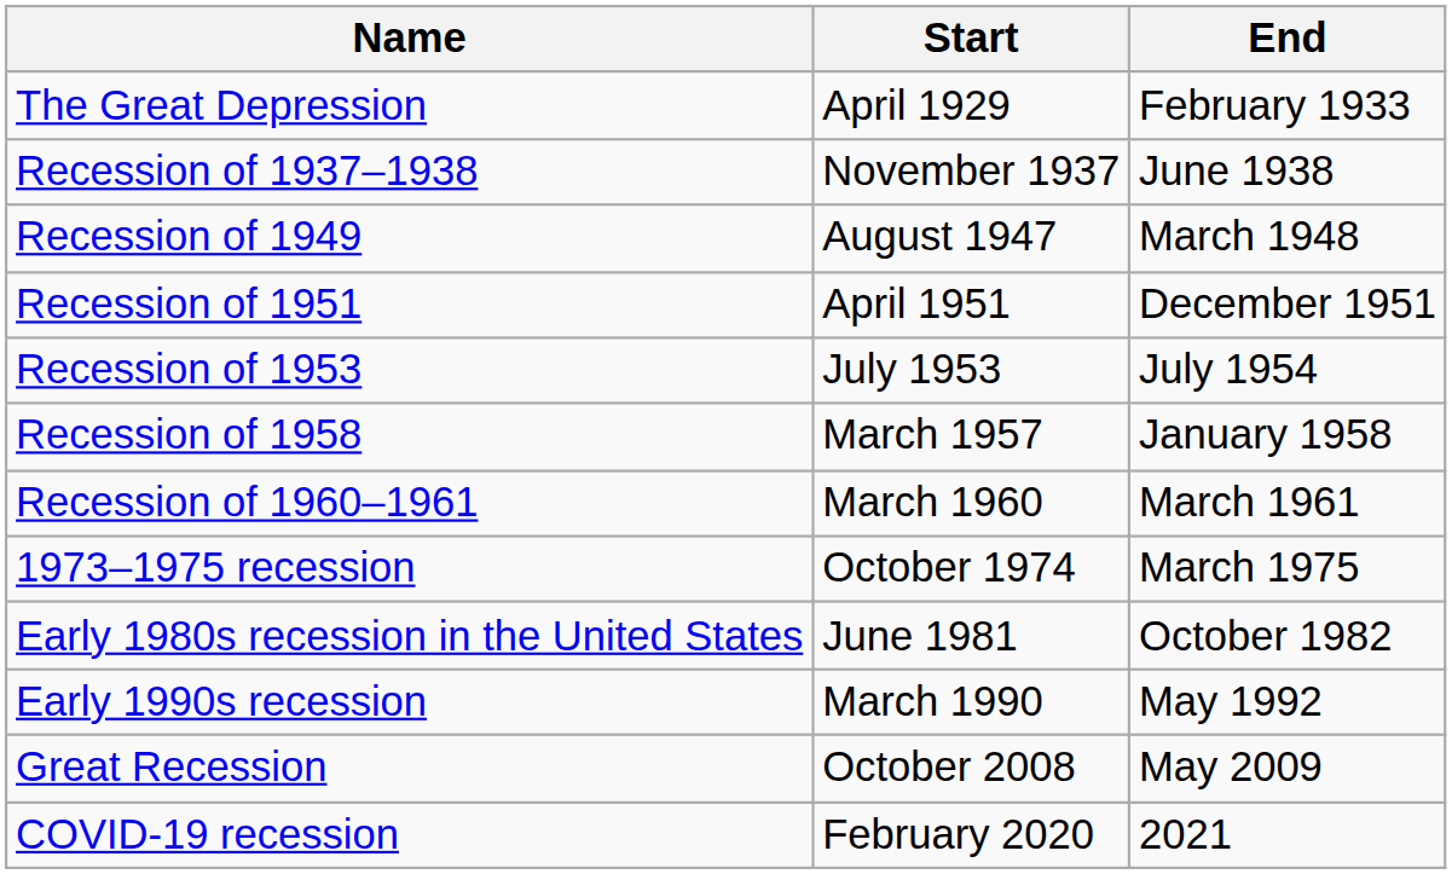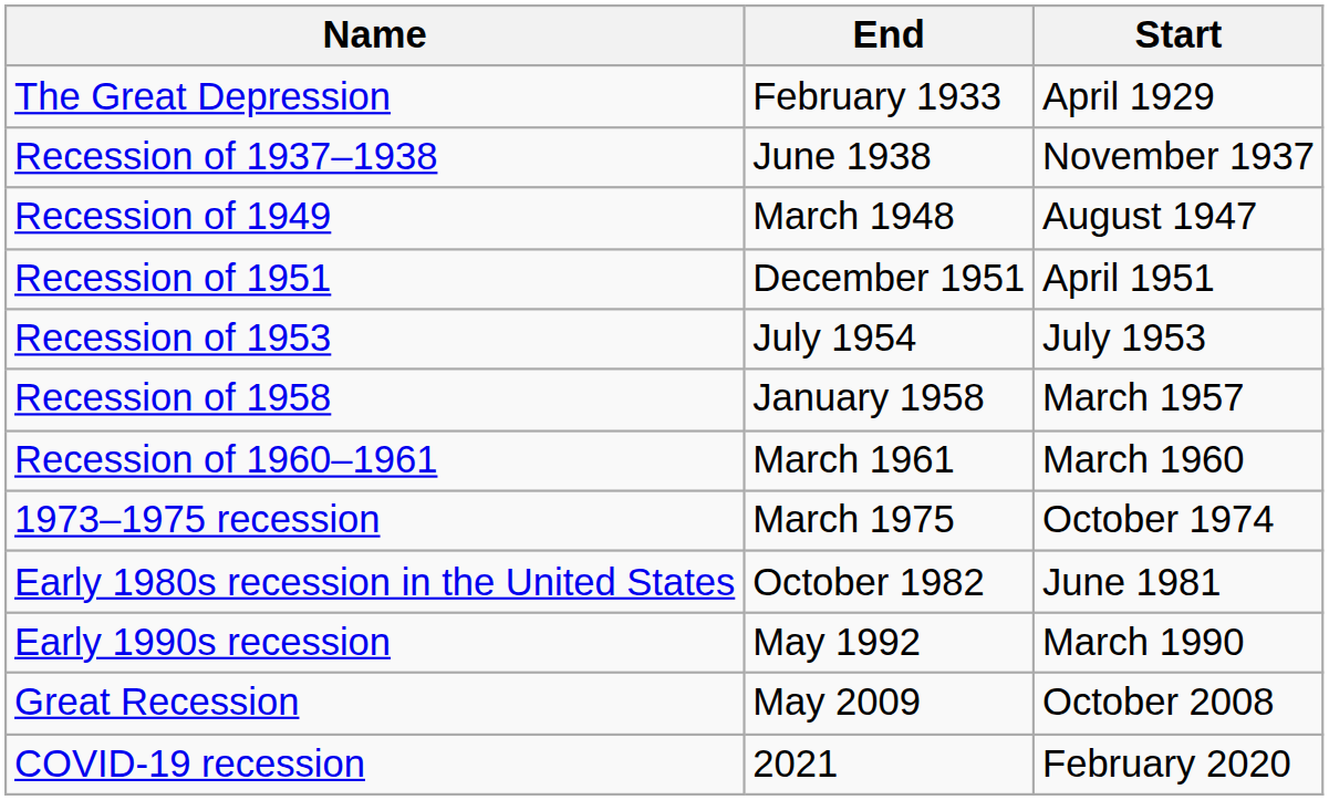columns swapped: Start <-> End
